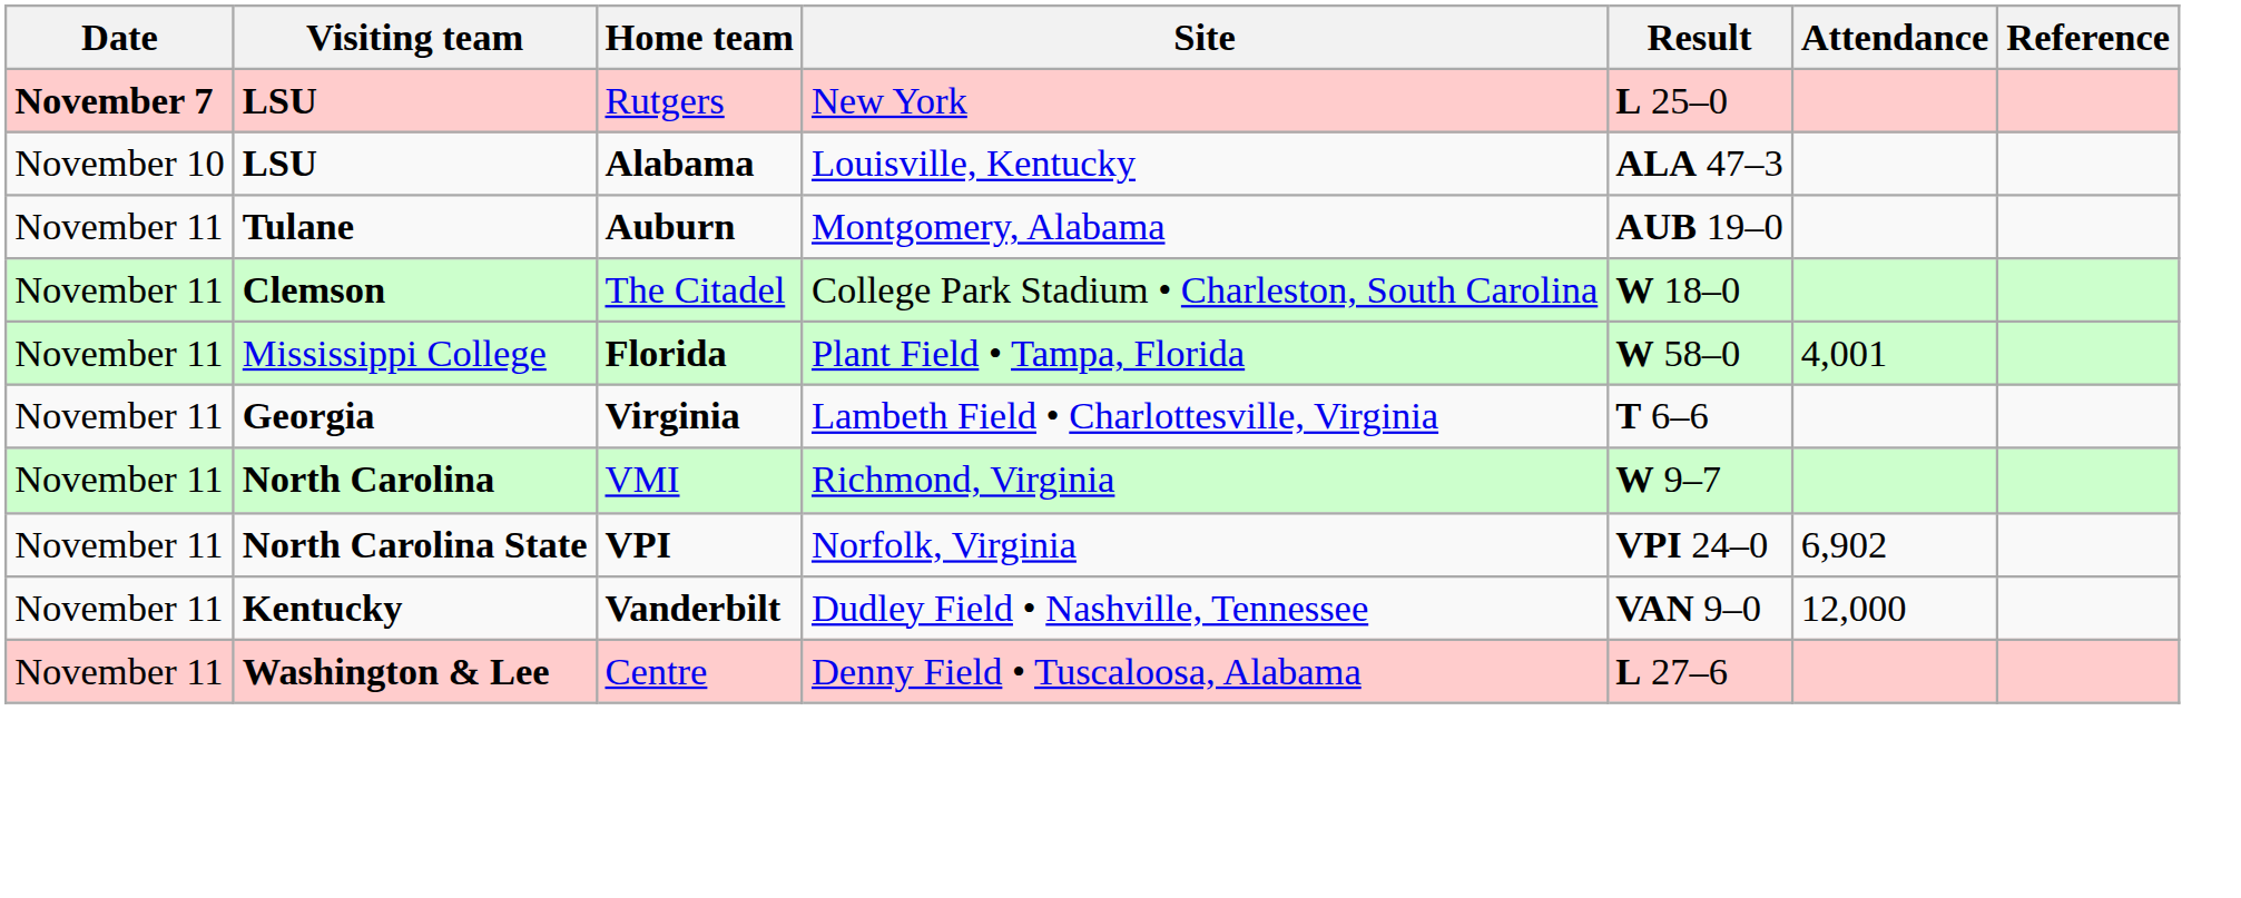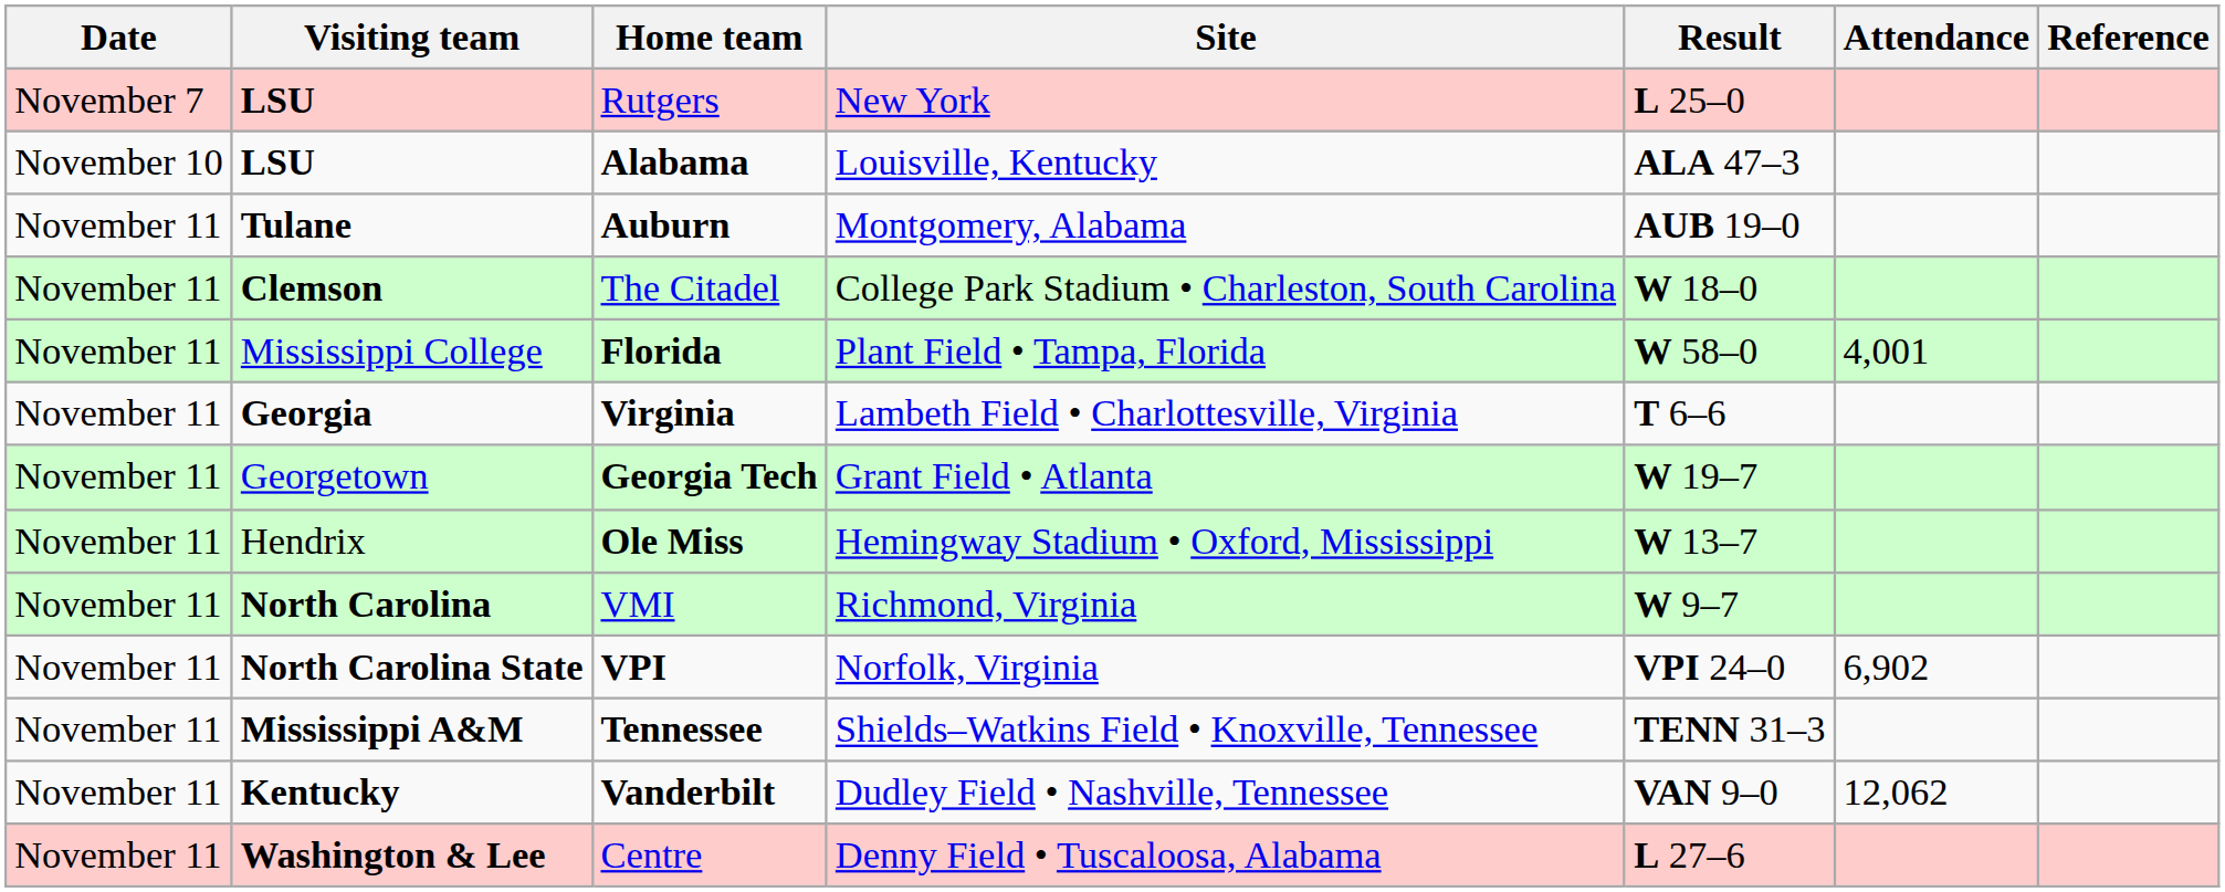Rutgers | Date: bold -> normal
+ row: November 11 | Georgetown | Georgia Tech | Grant Field • Atlanta | W 19–7
+ row: November 11 | Hendrix | Ole Miss | Hemingway Stadium • Oxford, Mississippi | W 13–7
+ row: November 11 | Mississippi A&M | Tennessee | Shields–Watkins Field • Knoxville, Tennessee | TENN 31–3
Vanderbilt | Attendance: 12,000 -> 12,062
